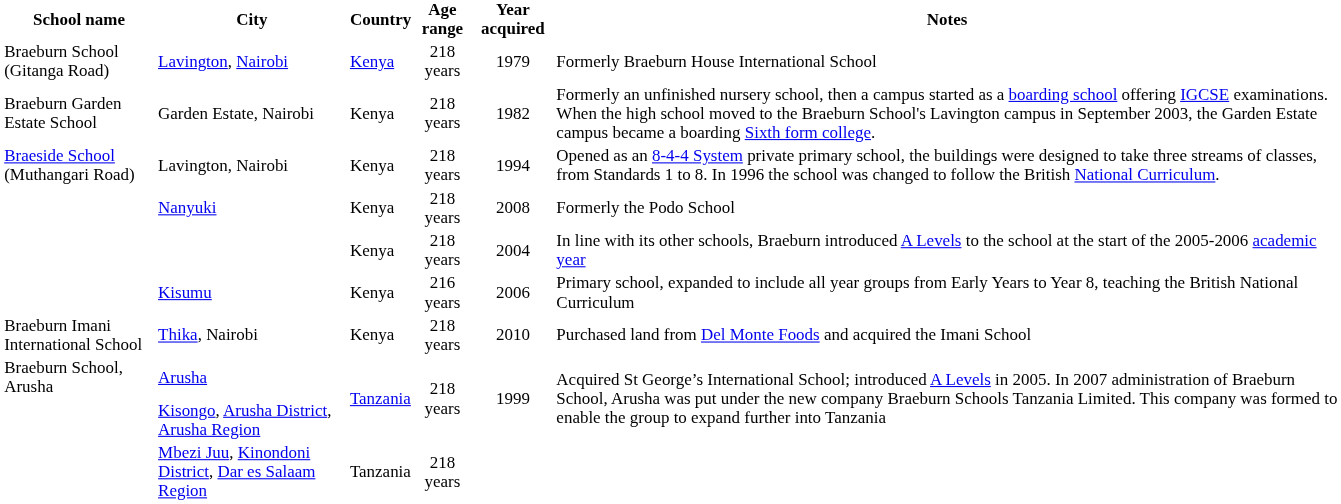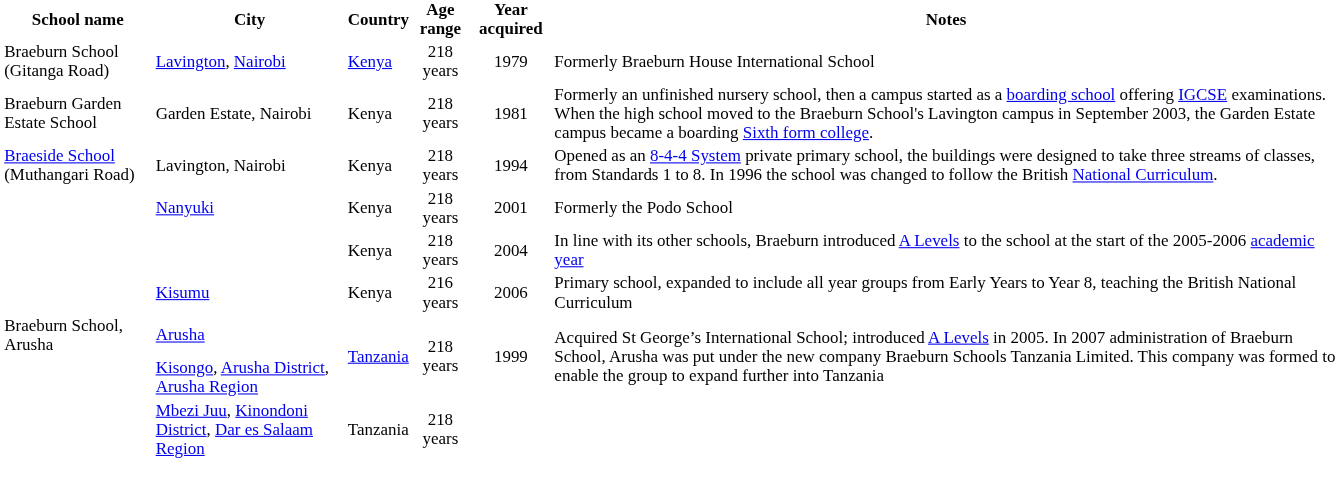Garden Estate, Nairobi | Year acquired: 1982 -> 1981
Nanyuki | Year acquired: 2008 -> 2001
- row: Braeburn Imani International School | Thika, Nairobi | Kenya | 218 years | 2010 | Purchased land from Del Monte Foods and acquired the Imani School
